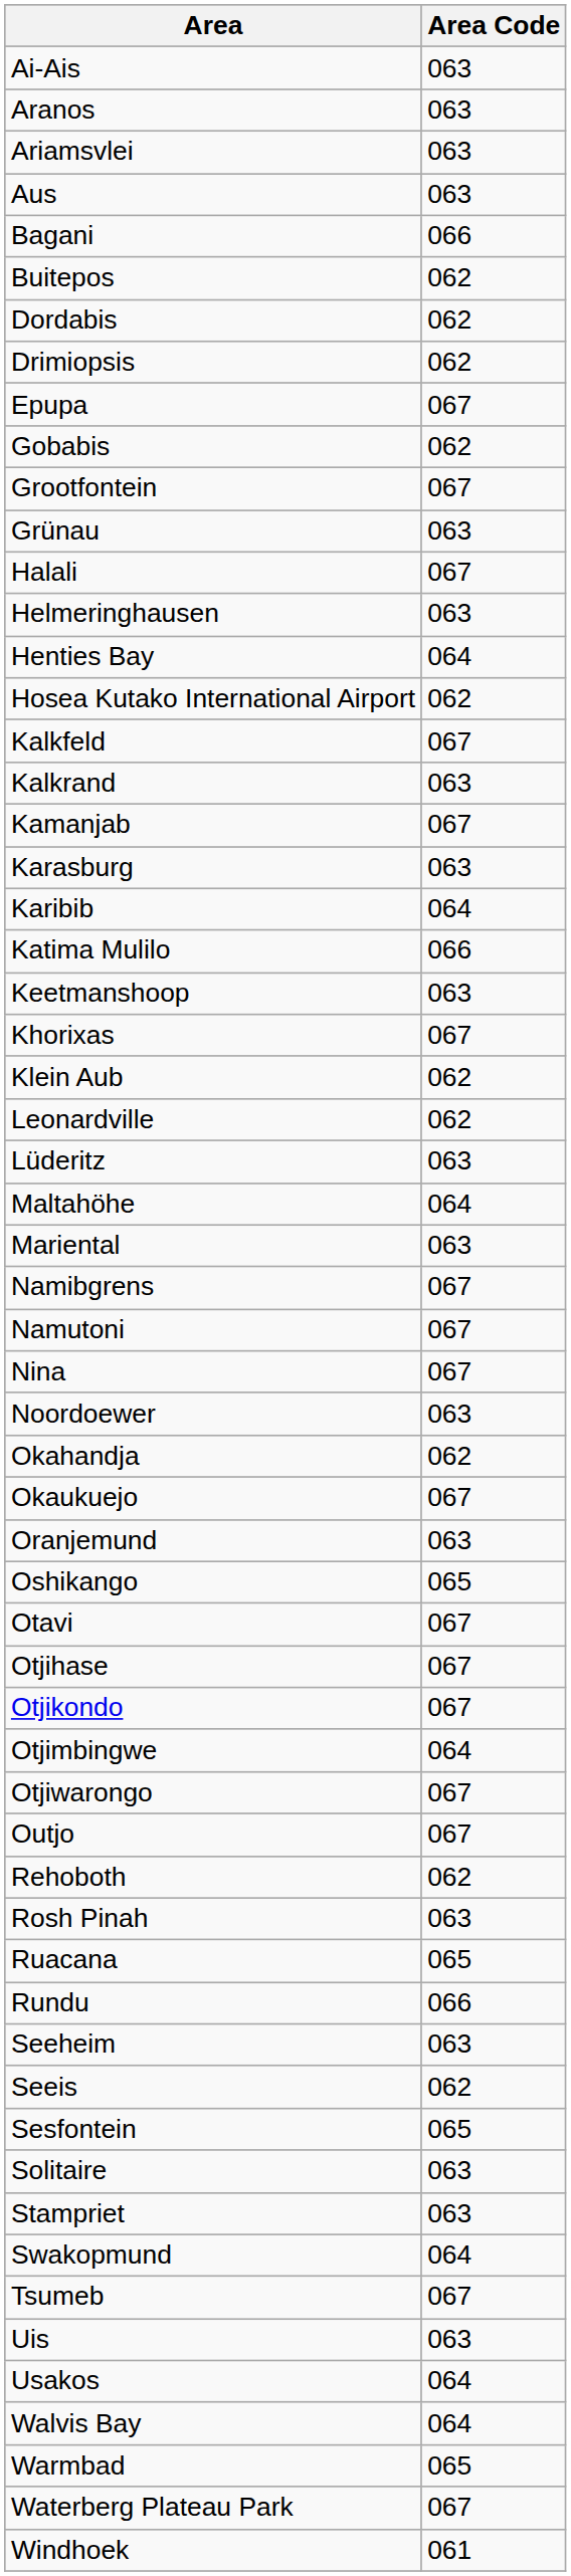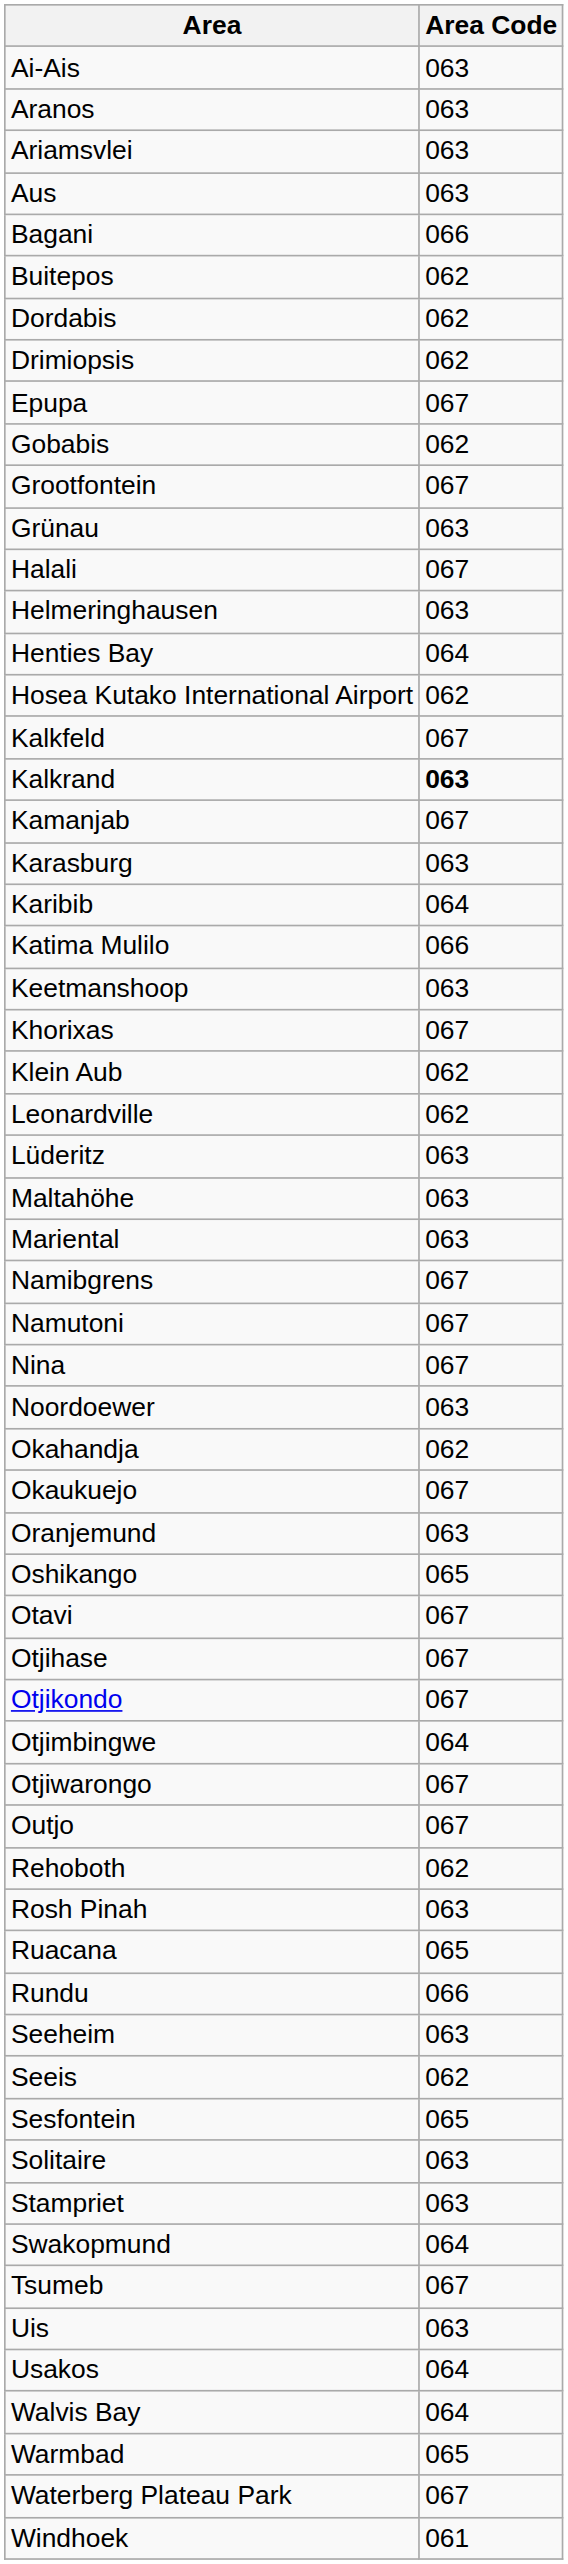Kalkrand | Area Code: normal -> bold
Maltahöhe | Area Code: 064 -> 063
